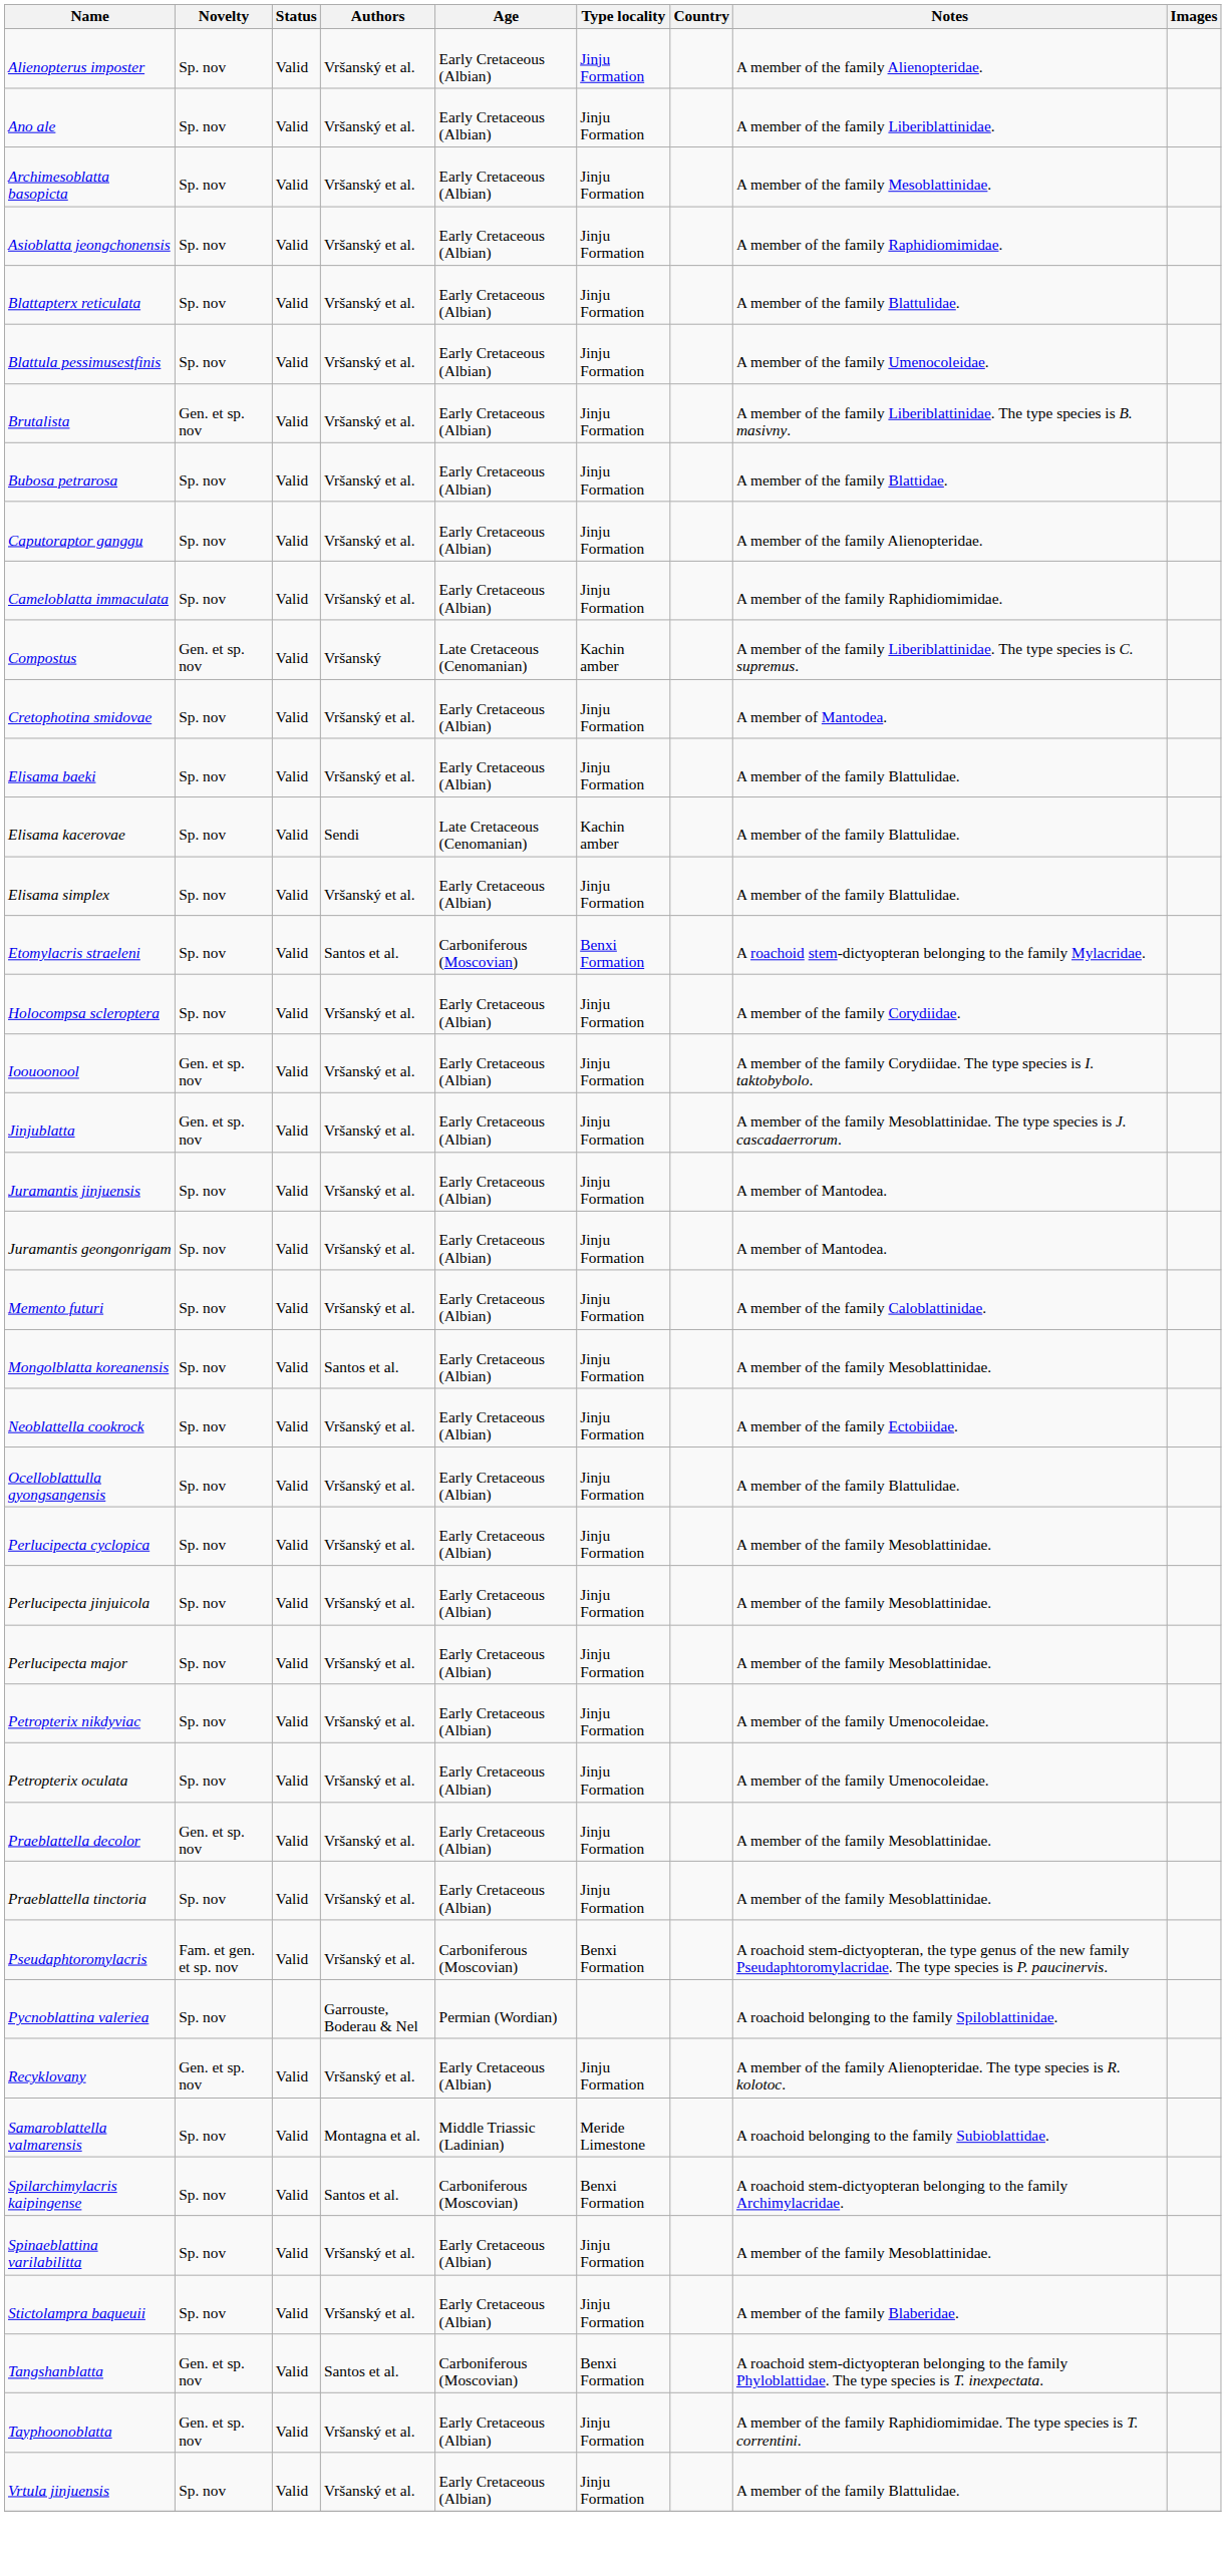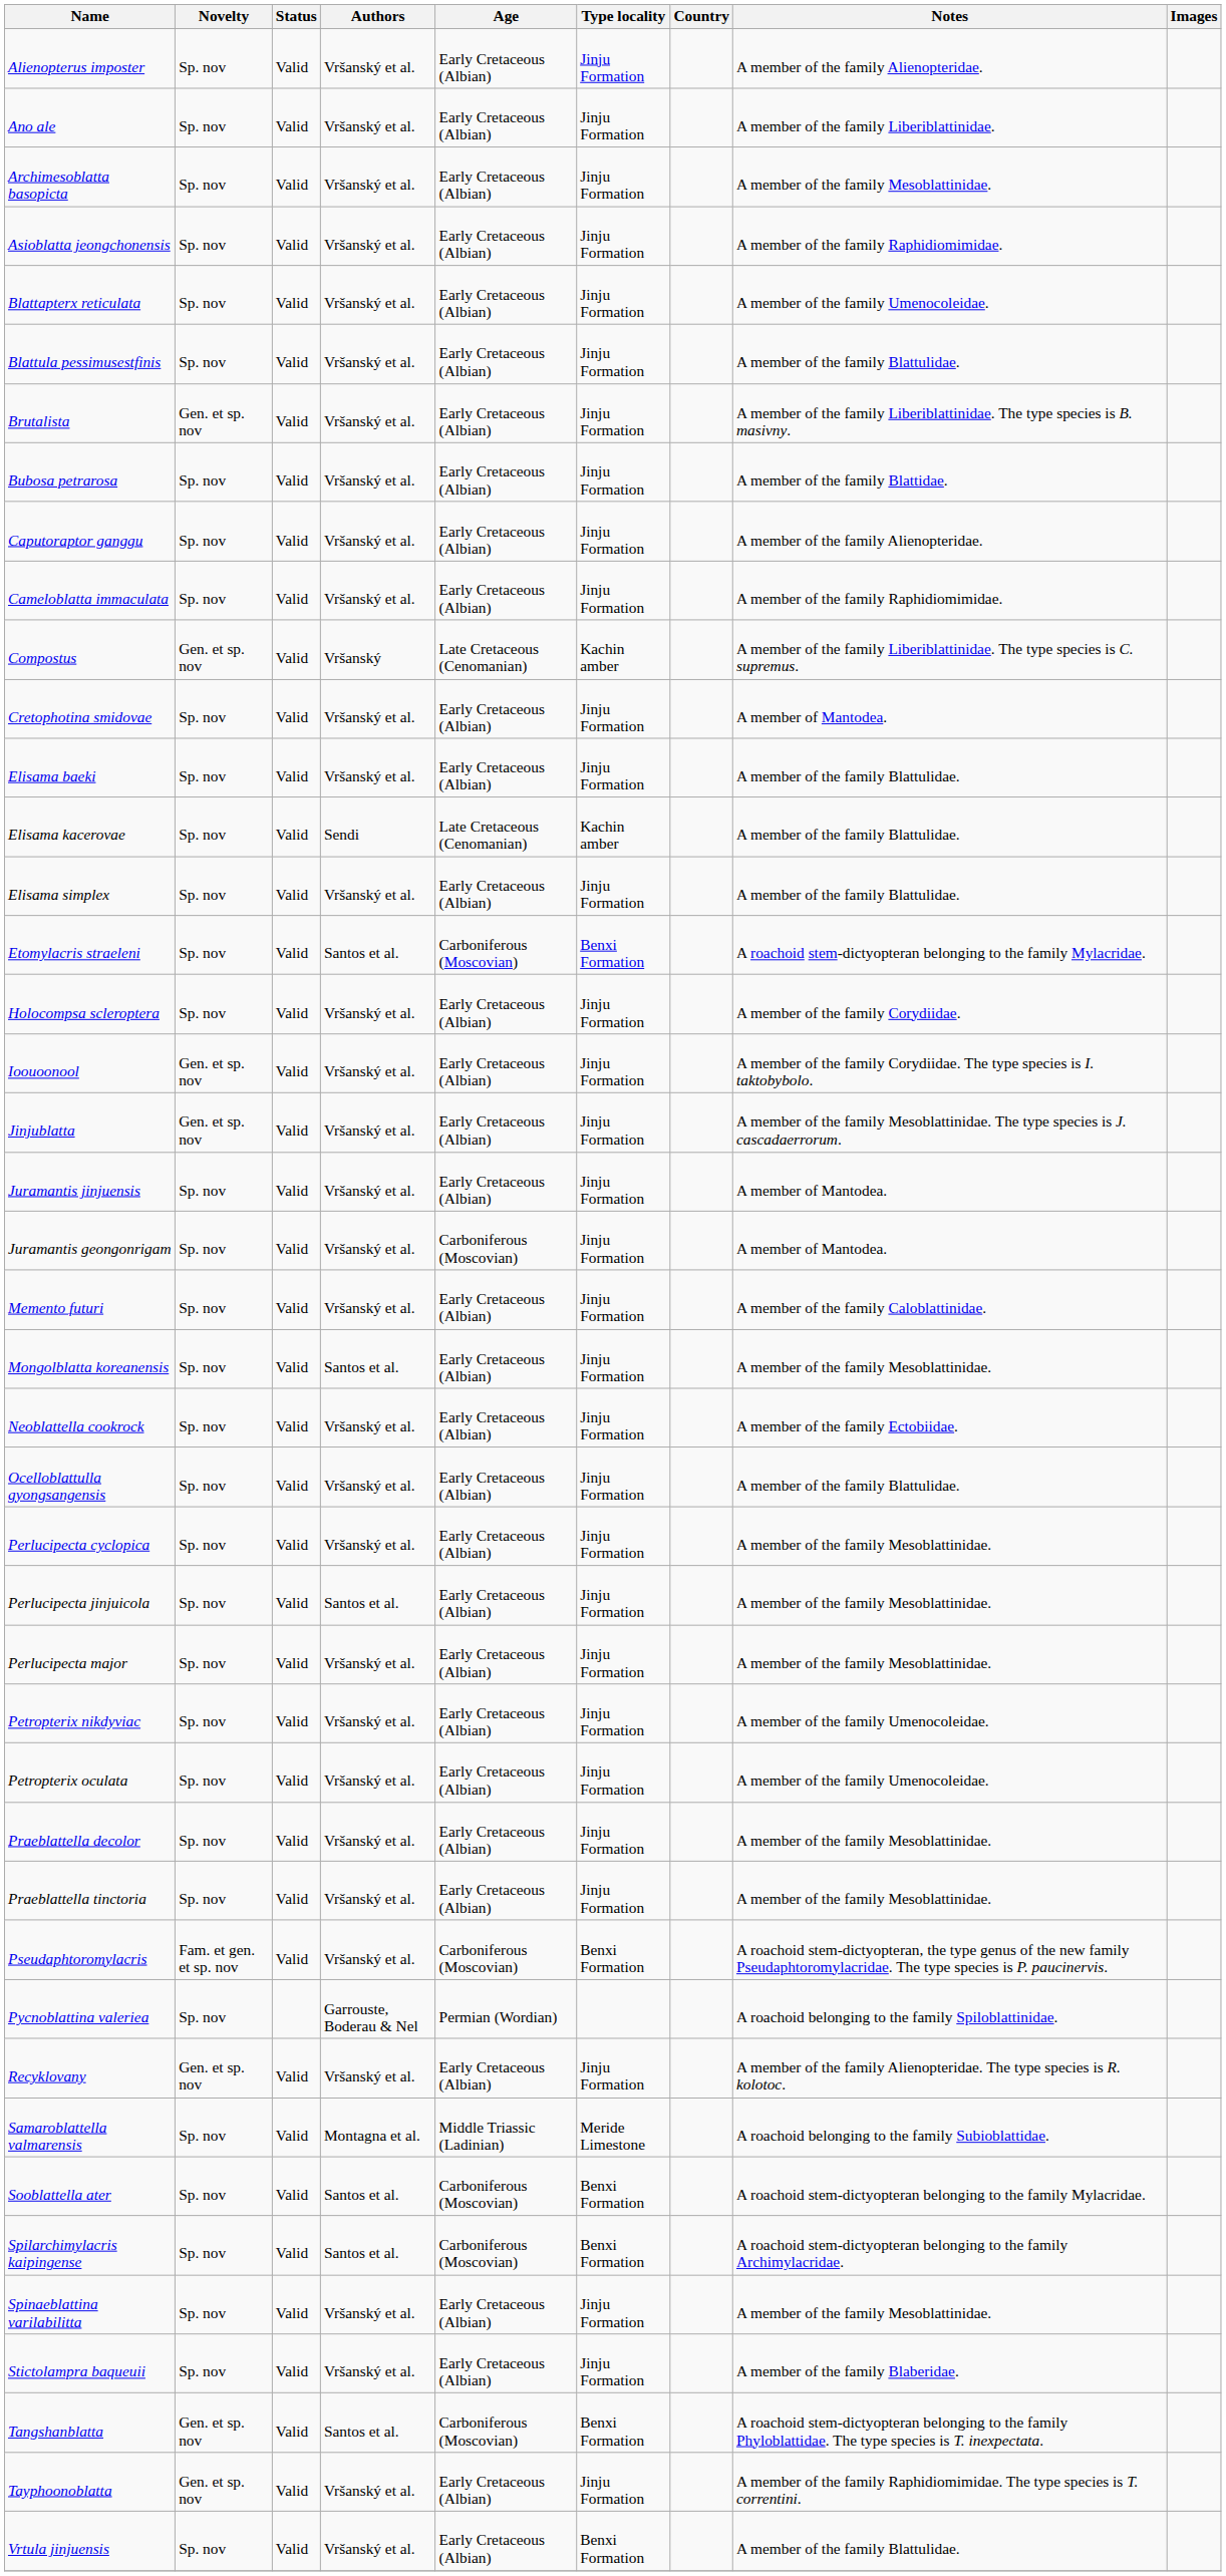Blattapterx reticulata | Notes: A member of the family Blattulidae. -> A member of the family Umenocoleidae.
Blattula pessimusestfinis | Notes: A member of the family Umenocoleidae. -> A member of the family Blattulidae.
Juramantis geongonrigam | Age: Early Cretaceous (Albian) -> Carboniferous (Moscovian)
Perlucipecta jinjuicola | Authors: Vršanský et al. -> Santos et al.
Praeblattella decolor | Novelty: Gen. et sp. nov -> Sp. nov
+ row: Sooblattella ater | Sp. nov | Valid | Santos et al. | Carboniferous (Moscovian) | Benxi Formation | A roachoid stem-dictyopteran belonging to the family Mylacridae.
Vrtula jinjuensis | Type locality: Jinju Formation -> Benxi Formation
